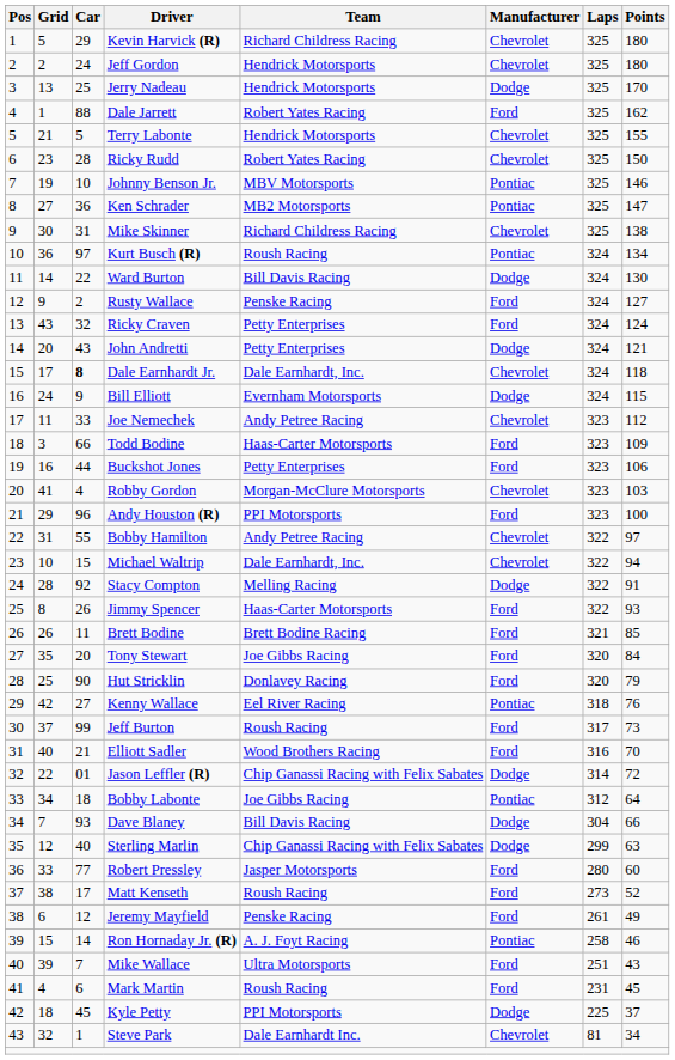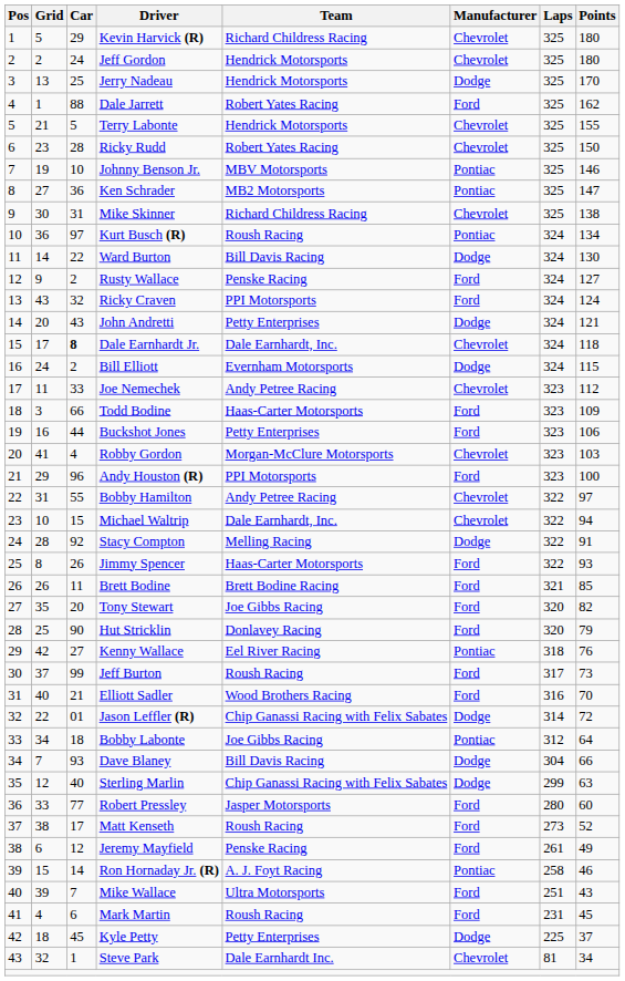Ricky Craven | Team: Petty Enterprises -> PPI Motorsports
Bill Elliott | Car: 9 -> 2
Tony Stewart | Points: 84 -> 82
Kyle Petty | Team: PPI Motorsports -> Petty Enterprises
